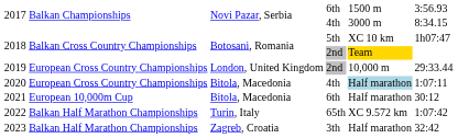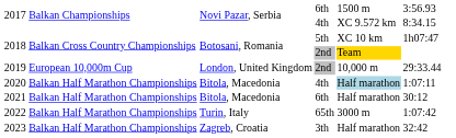2017 / 4th | column 5: 3000 m -> XC 9.572 km
2019 | column 2: European Cross Country Championships -> European 10,000m Cup
2020 | column 2: European Cross Country Championships -> Balkan Half Marathon Championships
2021 | column 2: European 10,000m Cup -> Balkan Half Marathon Championships
2022 | column 5: XC 9.572 km -> 3000 m
